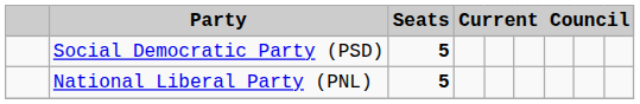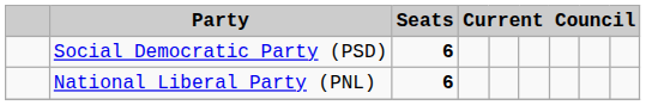Social Democratic Party (PSD) | Seats: 5 -> 6
National Liberal Party (PNL) | Seats: 5 -> 6
